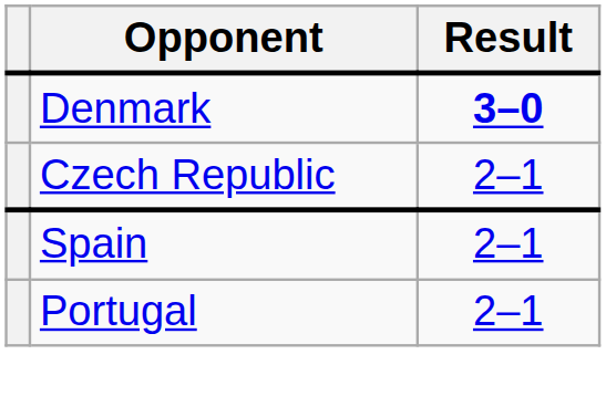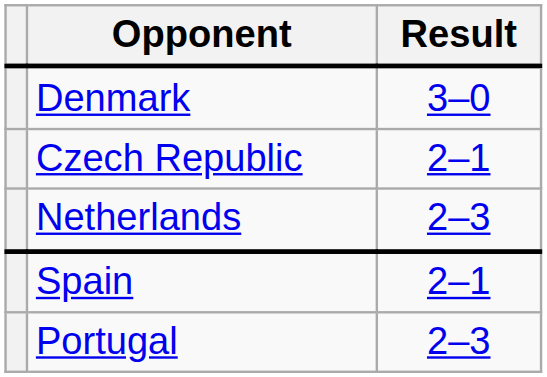Denmark | Result: bold -> normal
+ row: Netherlands | 2–3
Portugal | Result: 2–1 -> 2–3
